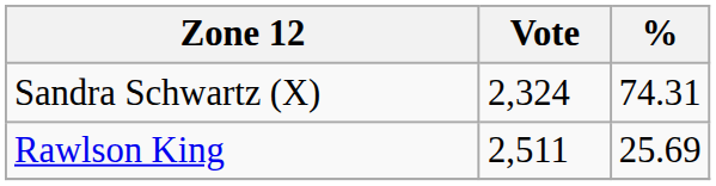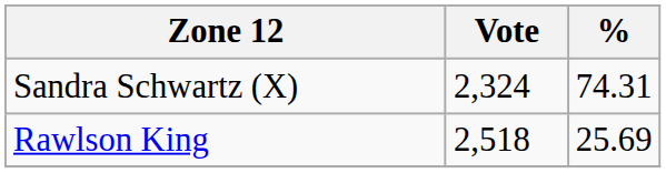Rawlson King | Vote: 2,511 -> 2,518
